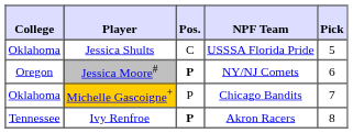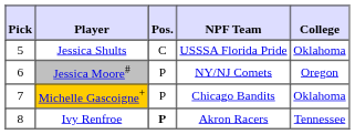columns swapped: Pick <-> College
Jessica Moore# | Pos.: bold -> normal
